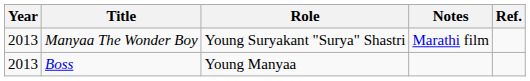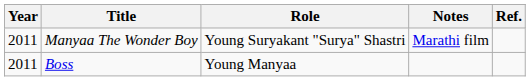Manyaa The Wonder Boy | Year: 2013 -> 2011
Boss | Year: 2013 -> 2011
